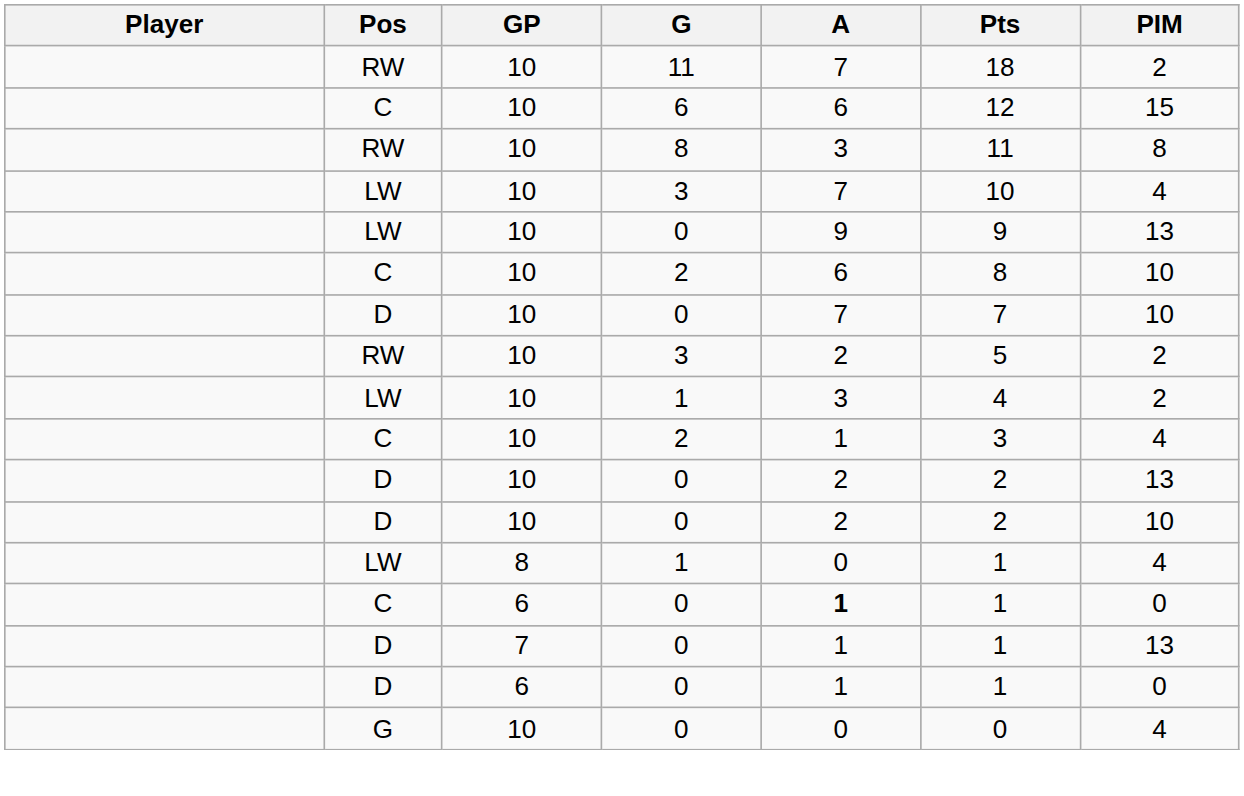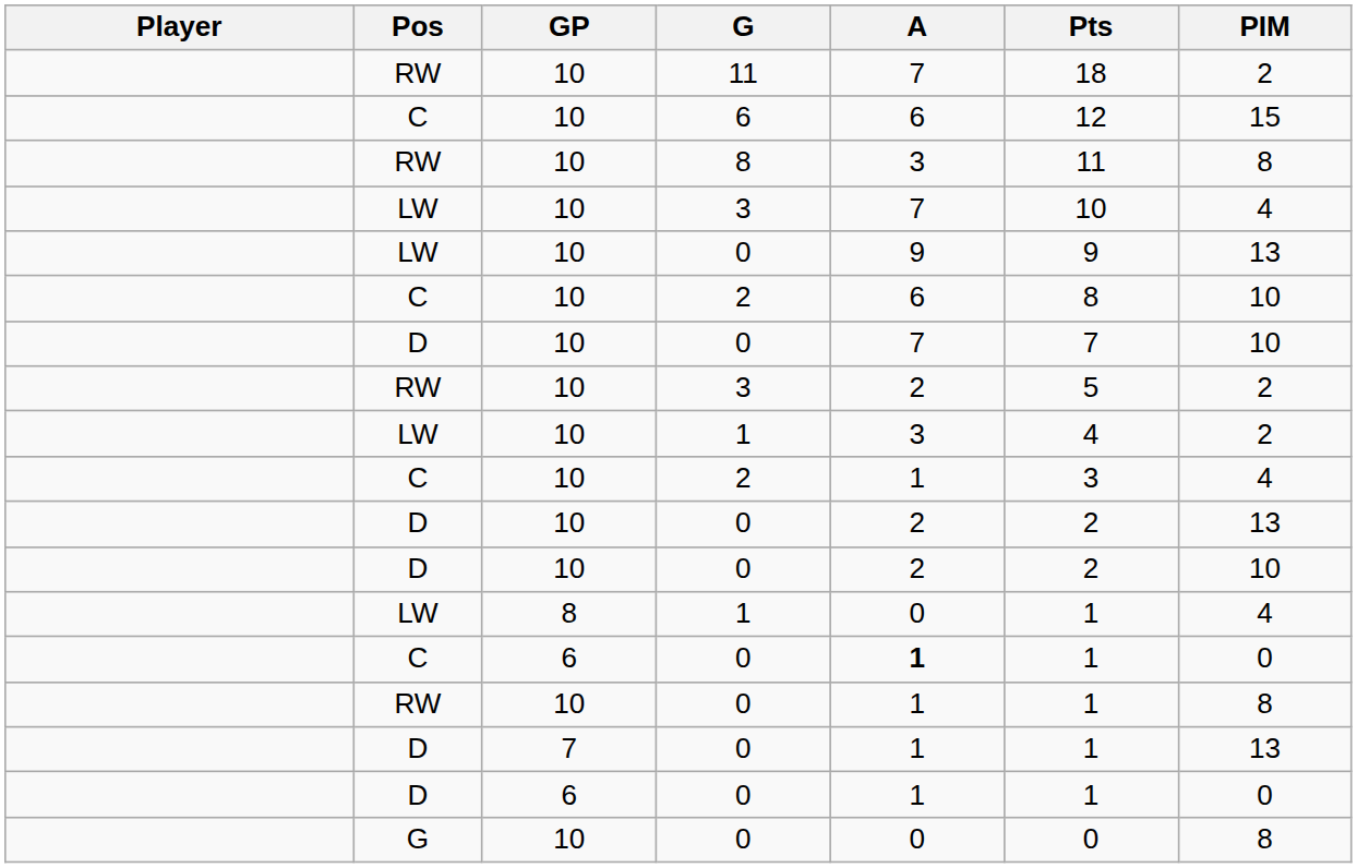+ row: RW | 10 | 0 | 1 | 1 | 8
G / 0 | PIM: 4 -> 8
